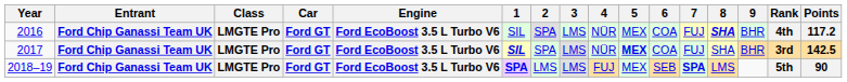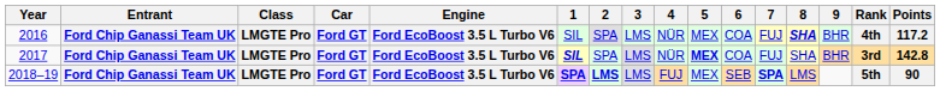2017 | Points: 142.5 -> 142.8
2018–19 | 2: normal -> bold
